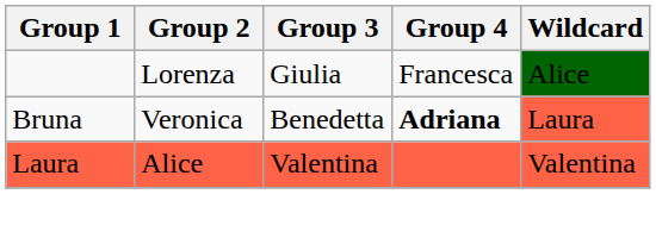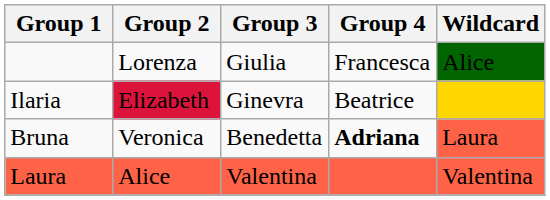+ row: Ilaria | Elizabeth | Ginevra | Beatrice
